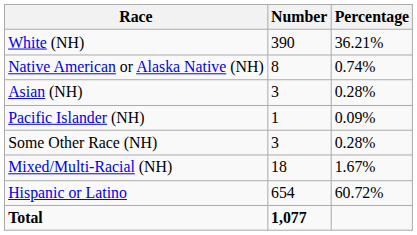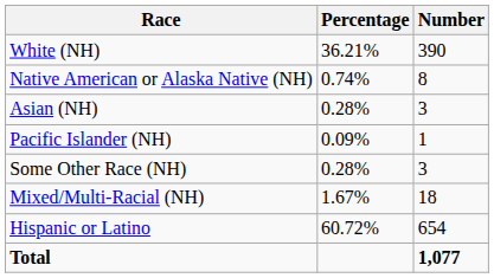columns swapped: Number <-> Percentage
